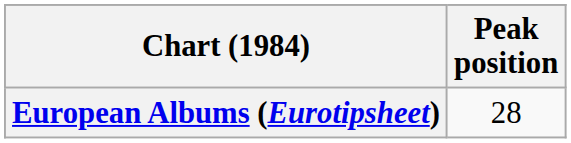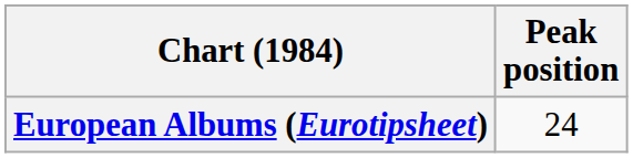European Albums (Eurotipsheet) | Peak position: 28 -> 24
